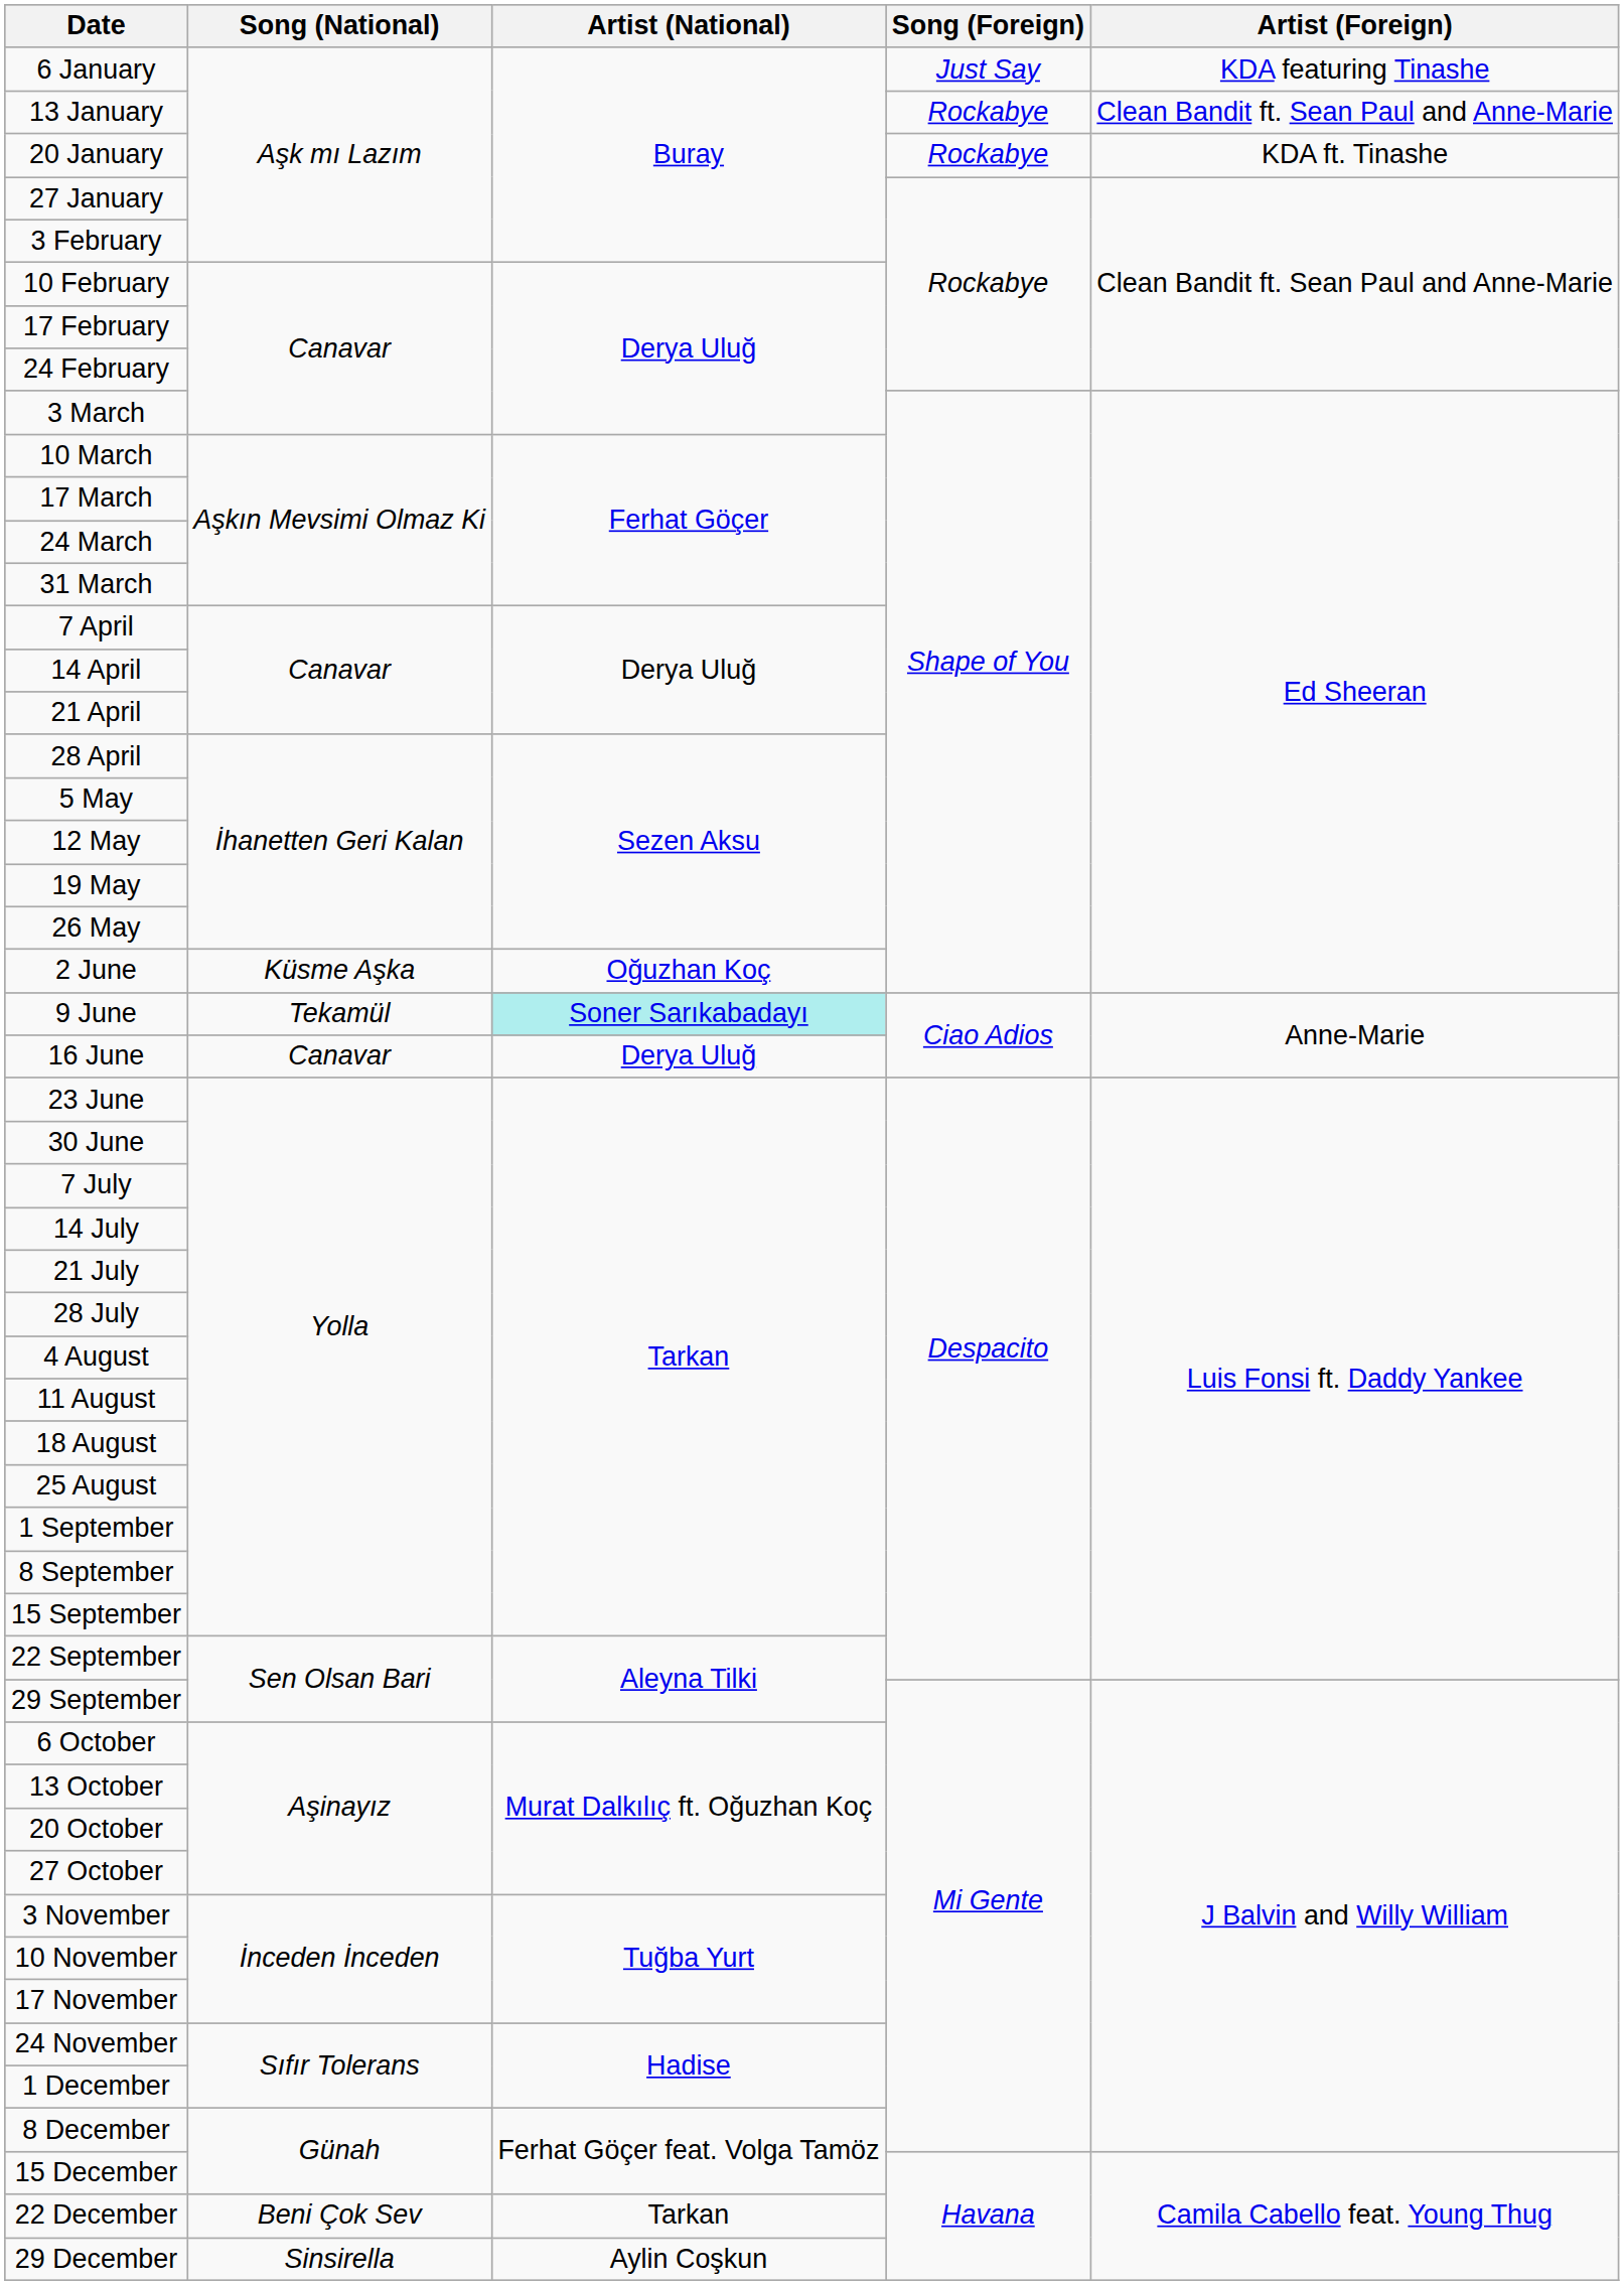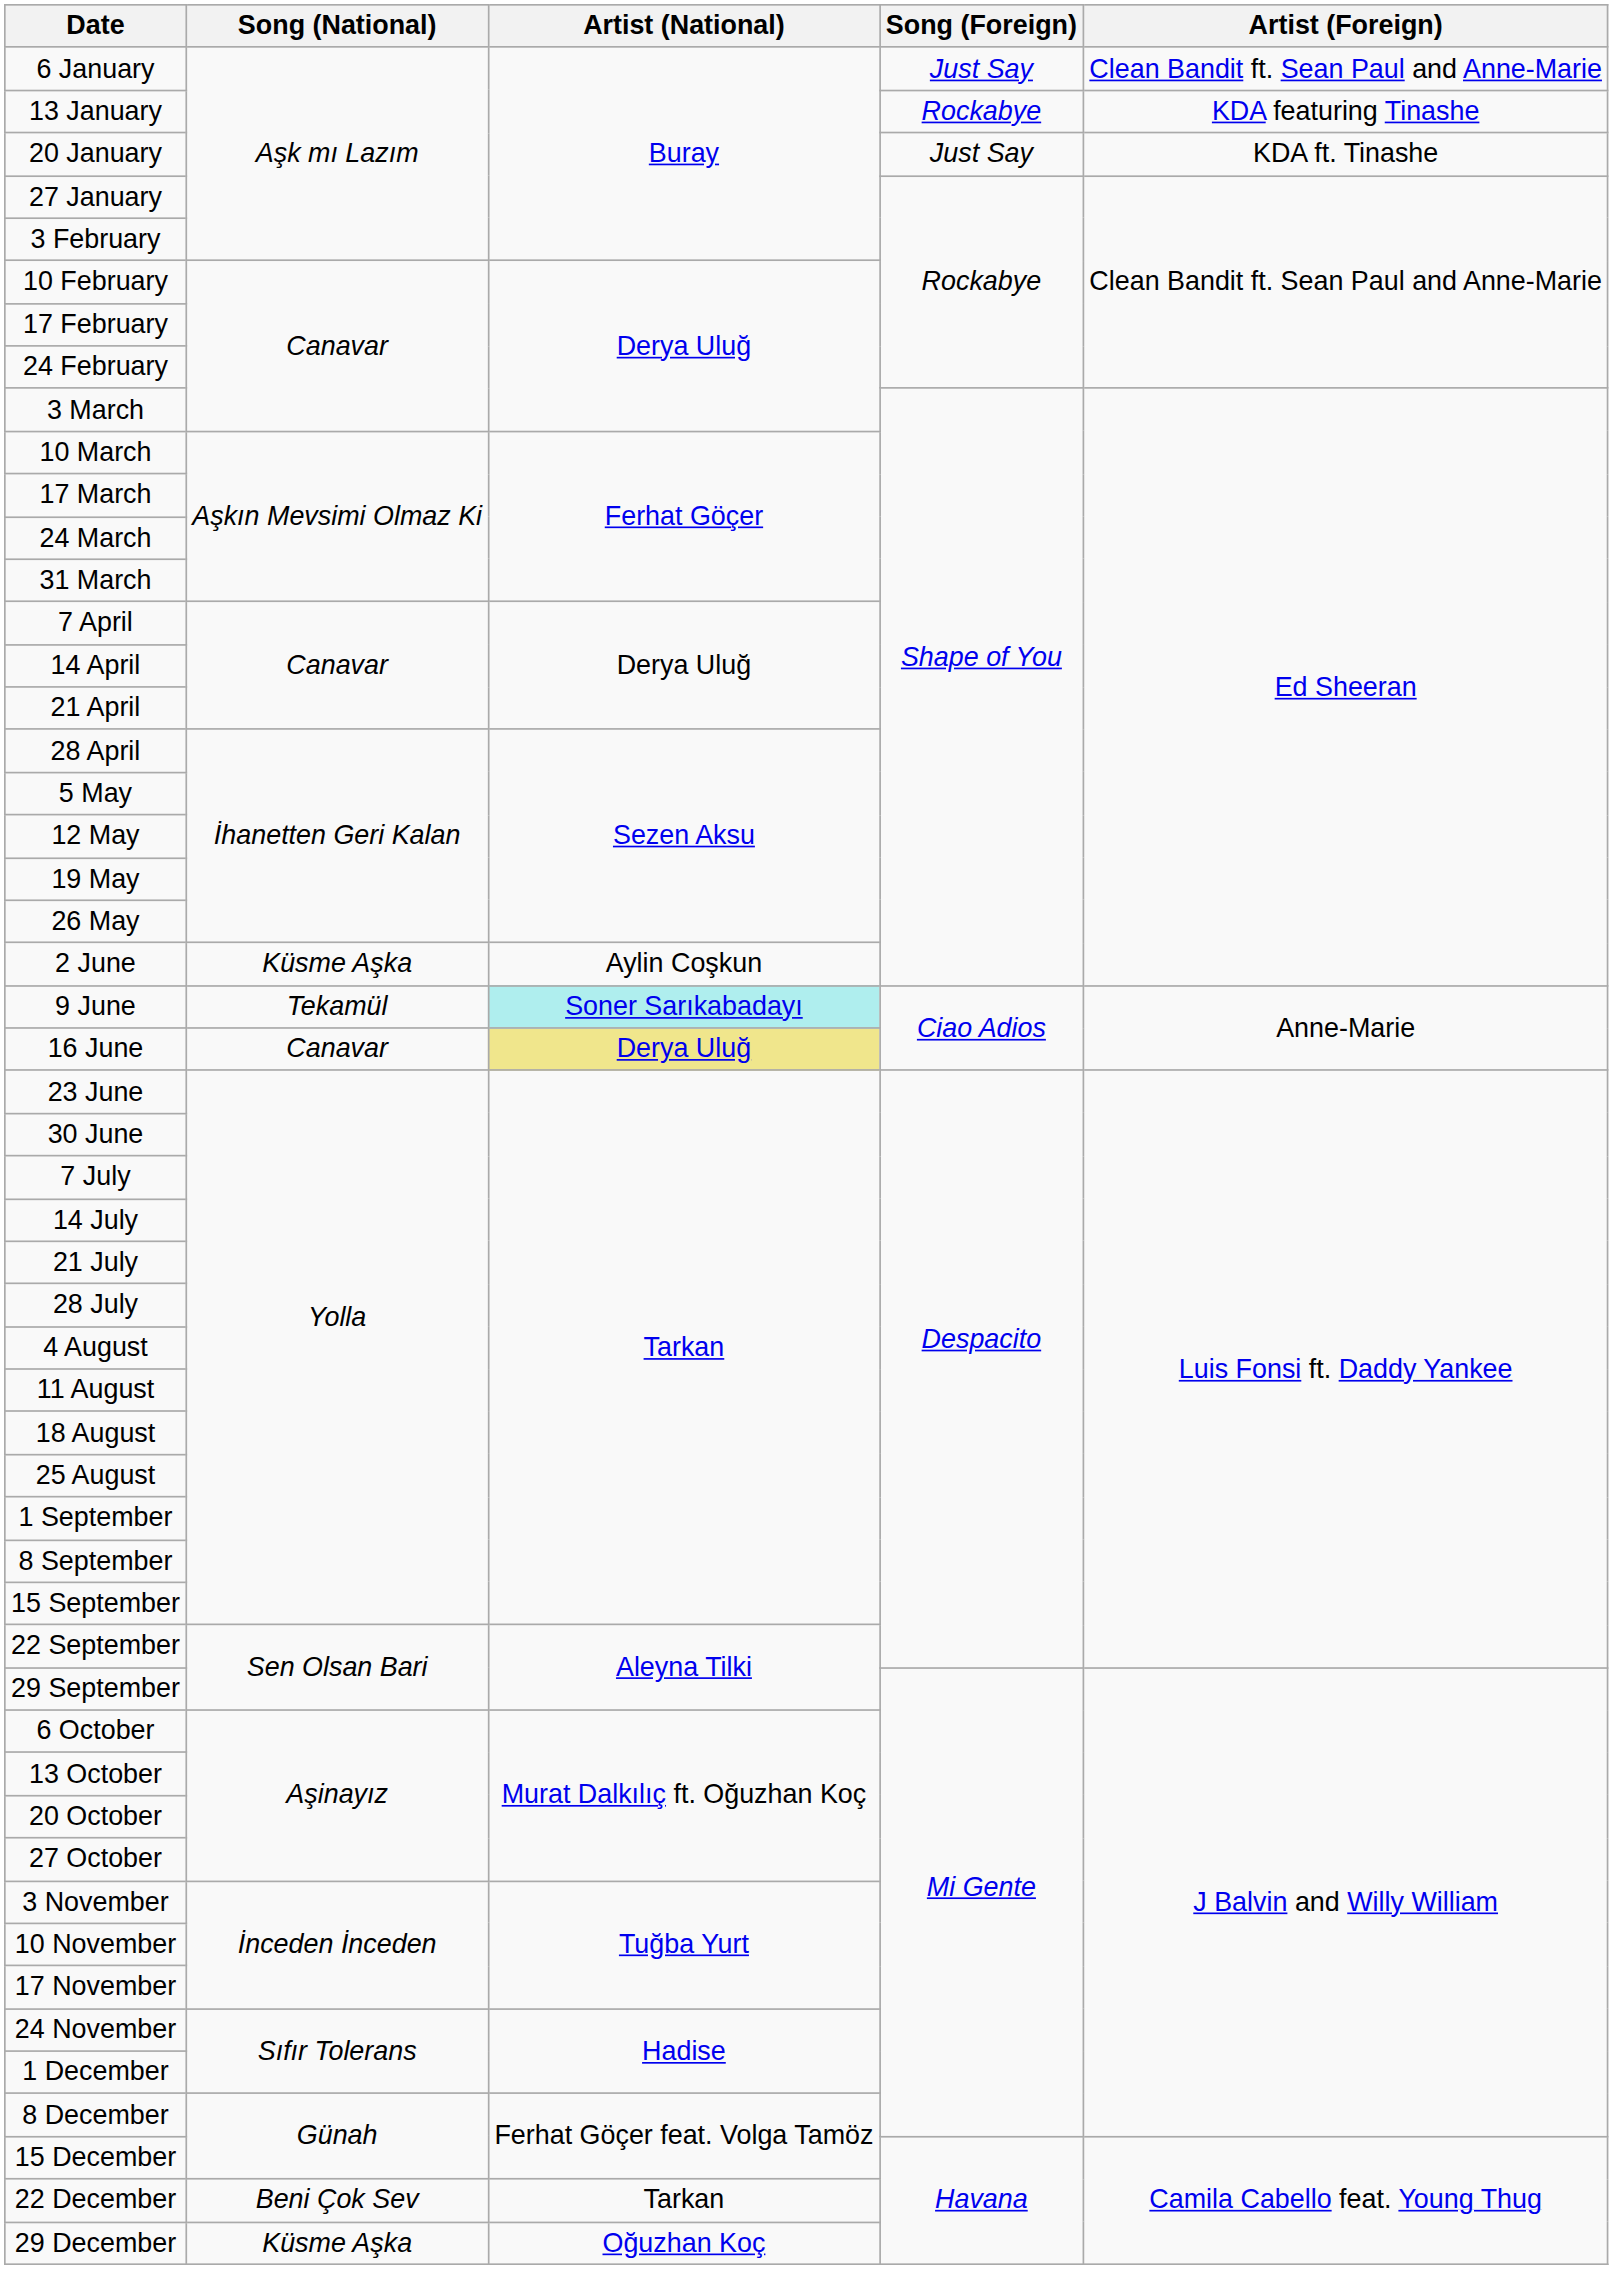6 January | Artist (Foreign): KDA featuring Tinashe -> Clean Bandit ft. Sean Paul and Anne-Marie
13 January | Artist (Foreign): Clean Bandit ft. Sean Paul and Anne-Marie -> KDA featuring Tinashe
20 January | Song (Foreign): Rockabye -> Just Say
2 June | Artist (National): Oğuzhan Koç -> Aylin Coşkun
16 June | Artist (National): no background -> khaki background
29 December | Song (National): Sinsirella -> Küsme Aşka
29 December | Artist (National): Aylin Coşkun -> Oğuzhan Koç
